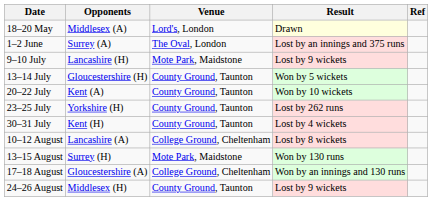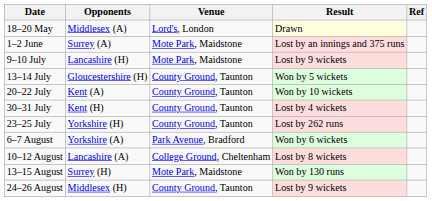1–2 June | Venue: The Oval, London -> Mote Park, Maidstone
rows swapped: 23–25 July <-> 30–31 July
+ row: 6–7 August | Yorkshire (A) | Park Avenue, Bradford | Won by 6 wickets
- row: 17–18 August | Gloucestershire (A) | College Ground, Cheltenham | Won by an innings and 130 runs
